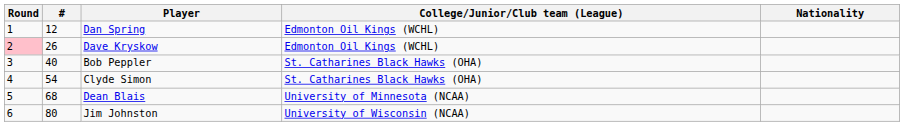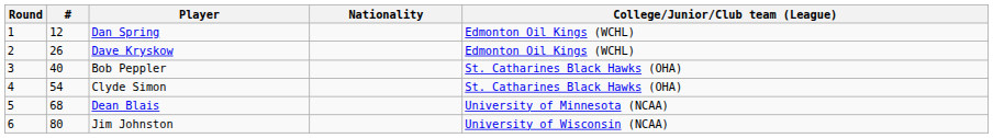columns swapped: Nationality <-> College/Junior/Club team (League)
Dave Kryskow | Round: pink background -> no background
